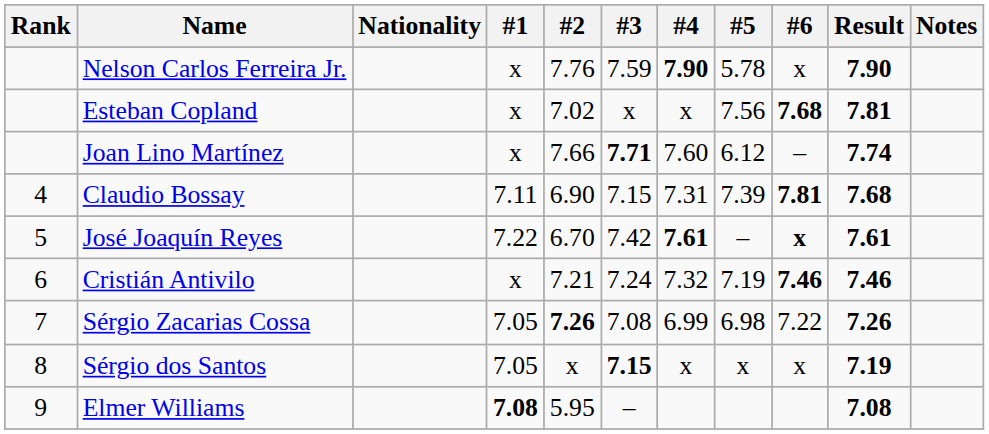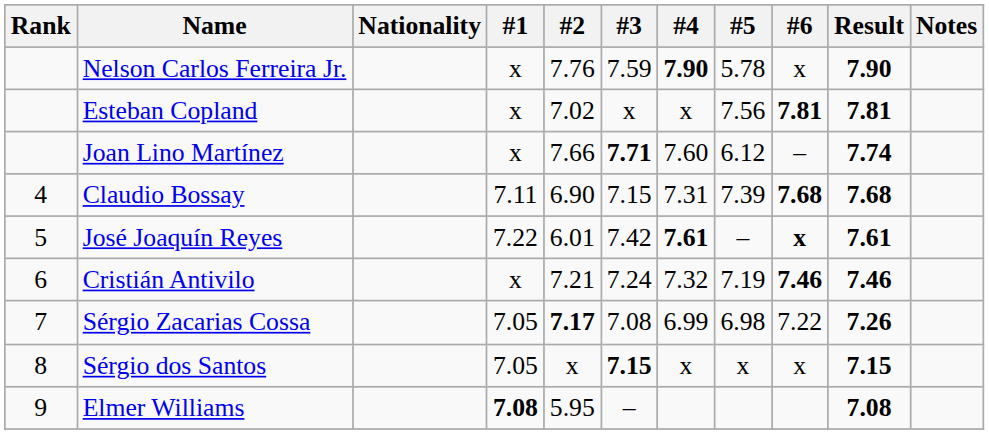Esteban Copland | #6: 7.68 -> 7.81
Claudio Bossay | #6: 7.81 -> 7.68
José Joaquín Reyes | #2: 6.70 -> 6.01
Sérgio Zacarias Cossa | #2: 7.26 -> 7.17
Sérgio dos Santos | Result: 7.19 -> 7.15
